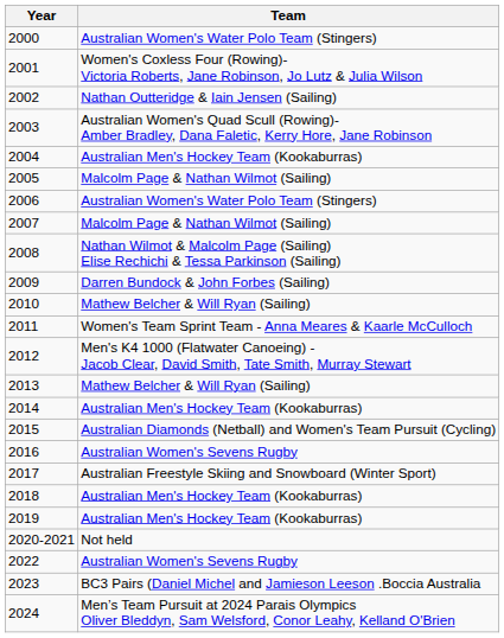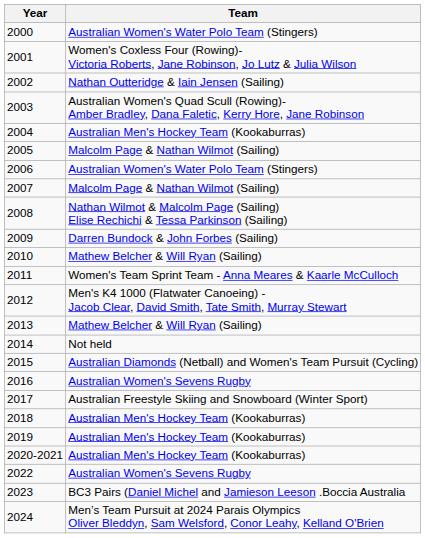2014 | Team: Australian Men's Hockey Team (Kookaburras) -> Not held
2020-2021 | Team: Not held -> Australian Men's Hockey Team (Kookaburras)
